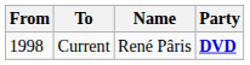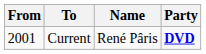Current | From: 1998 -> 2001
